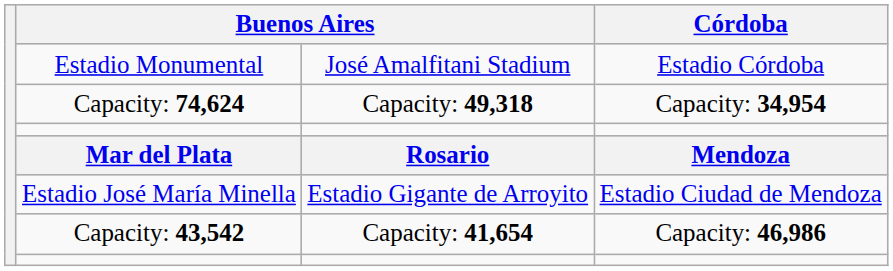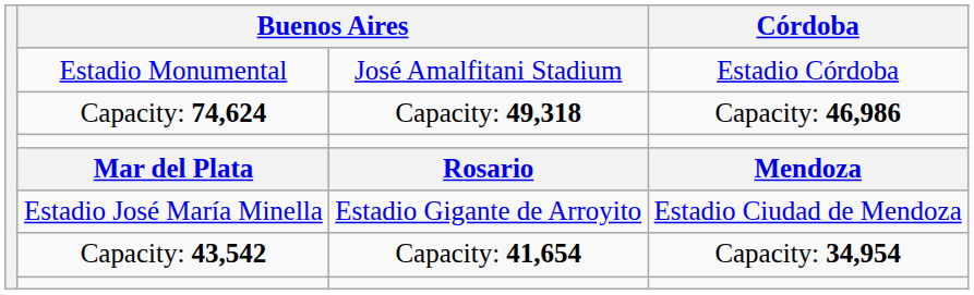Capacity: 74,624 | Córdoba: Capacity: 34,954 -> Capacity: 46,986
Capacity: 43,542 | Córdoba: Capacity: 46,986 -> Capacity: 34,954
